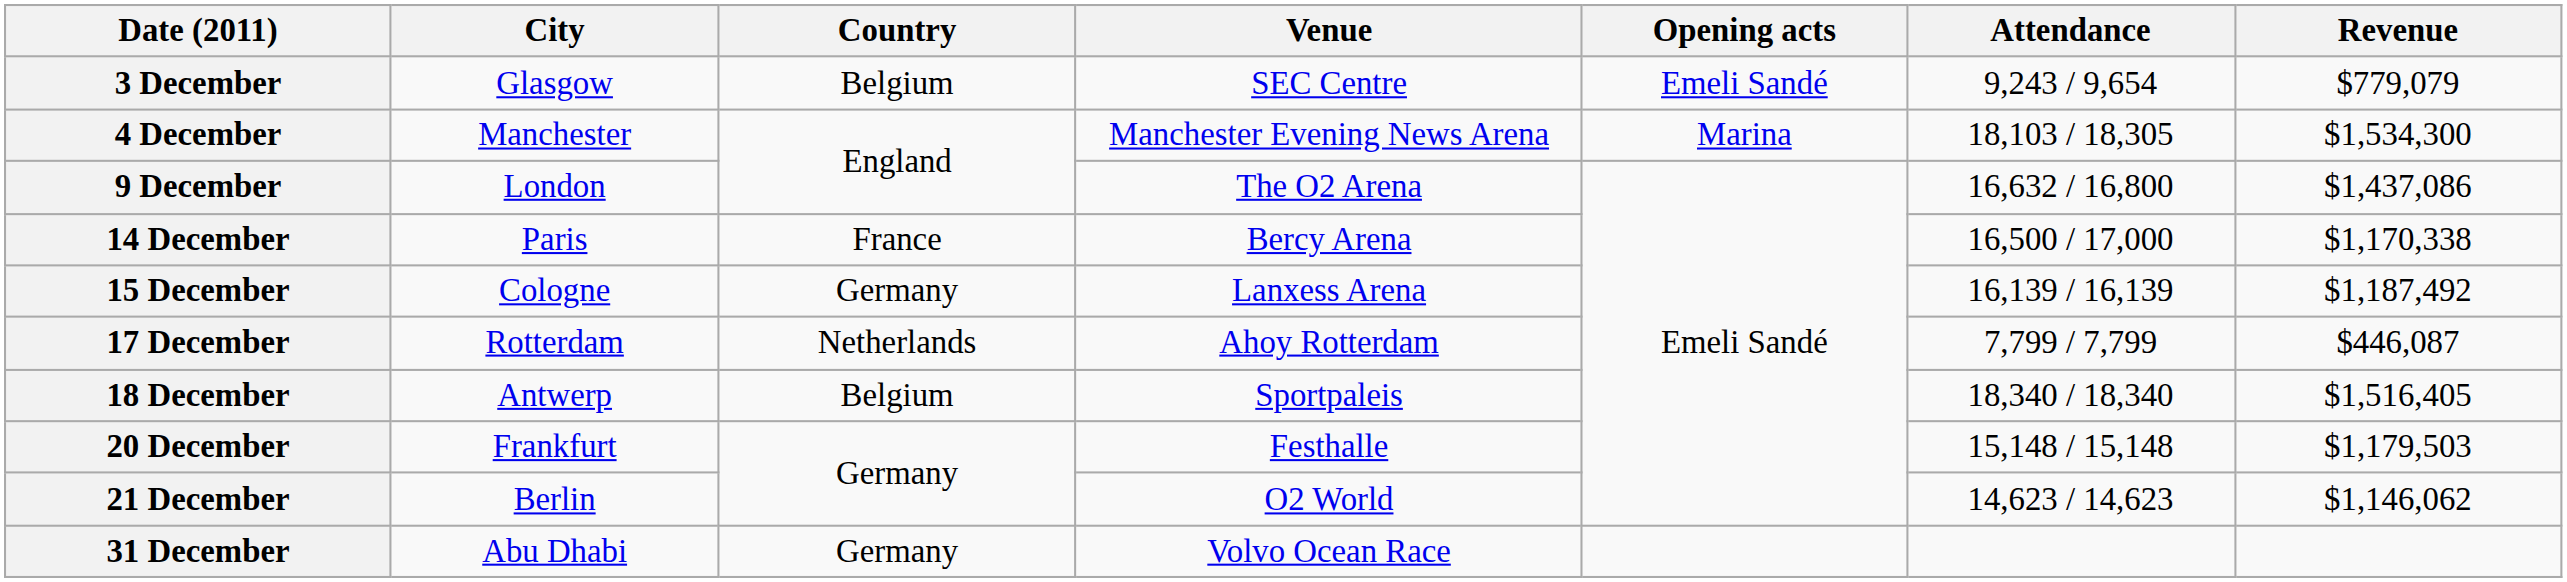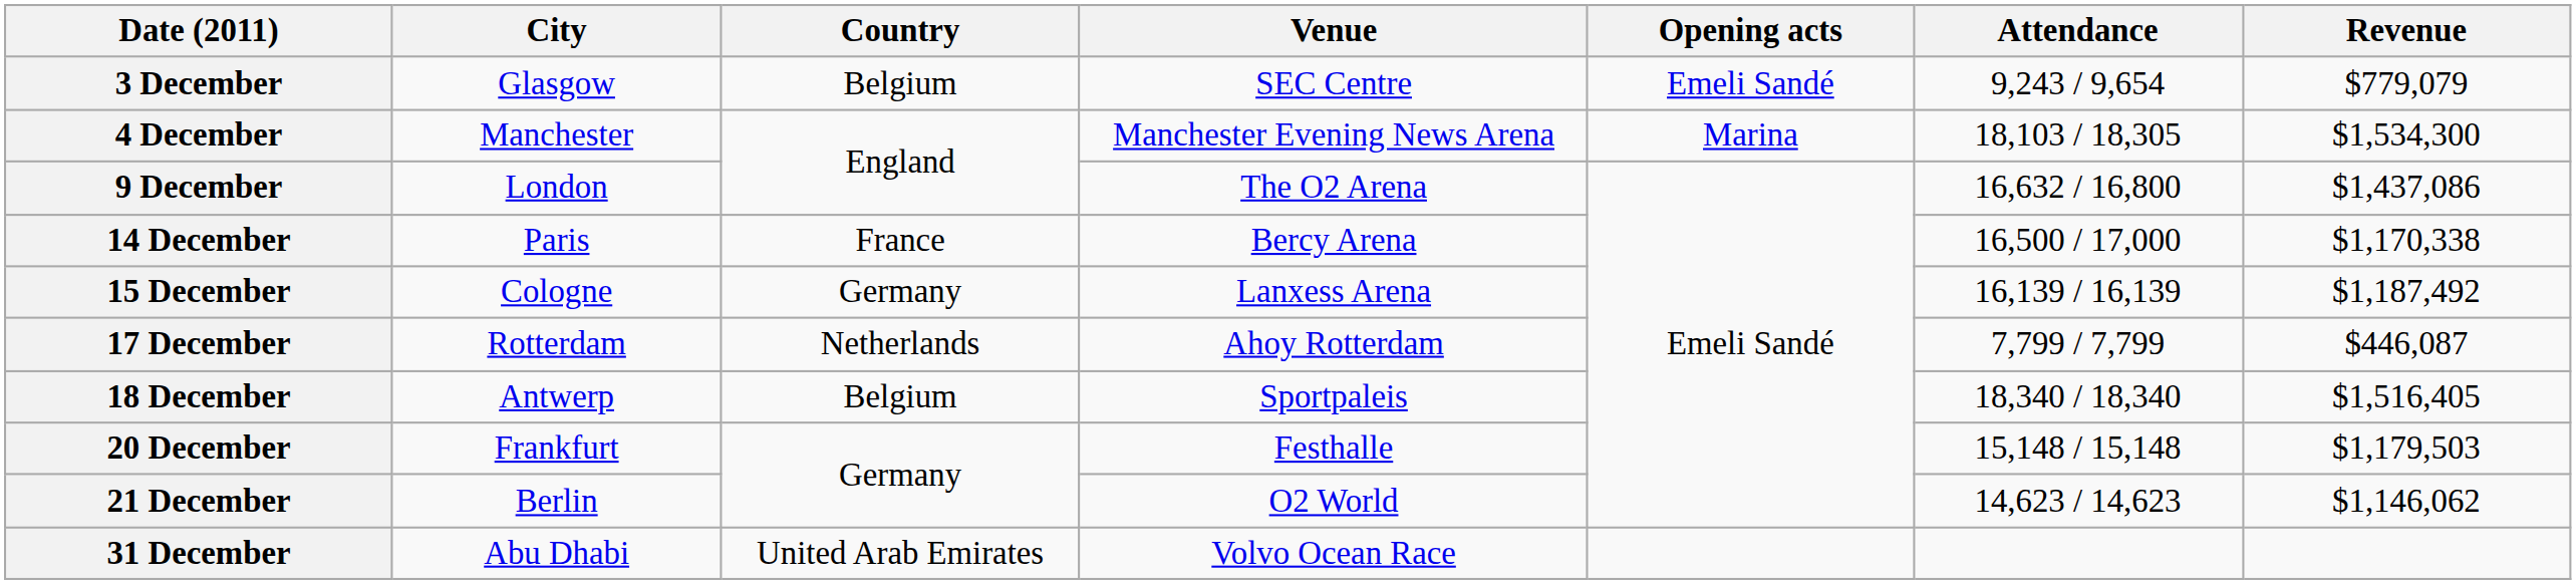31 December | Country: Germany -> United Arab Emirates
